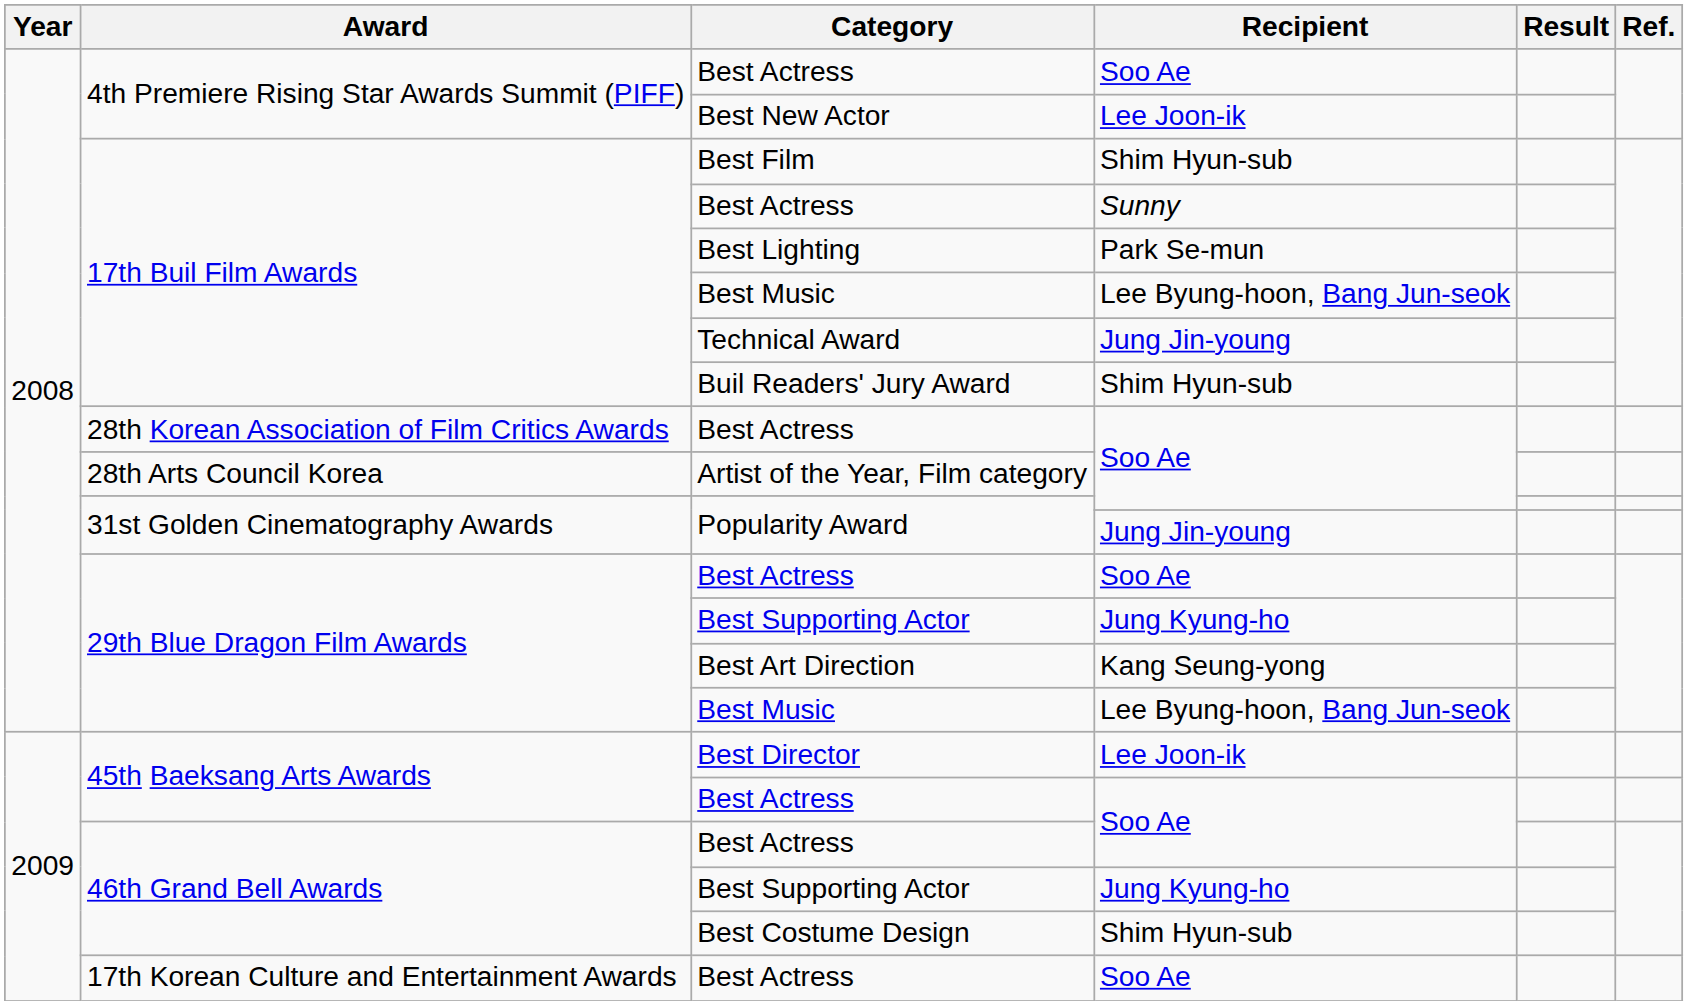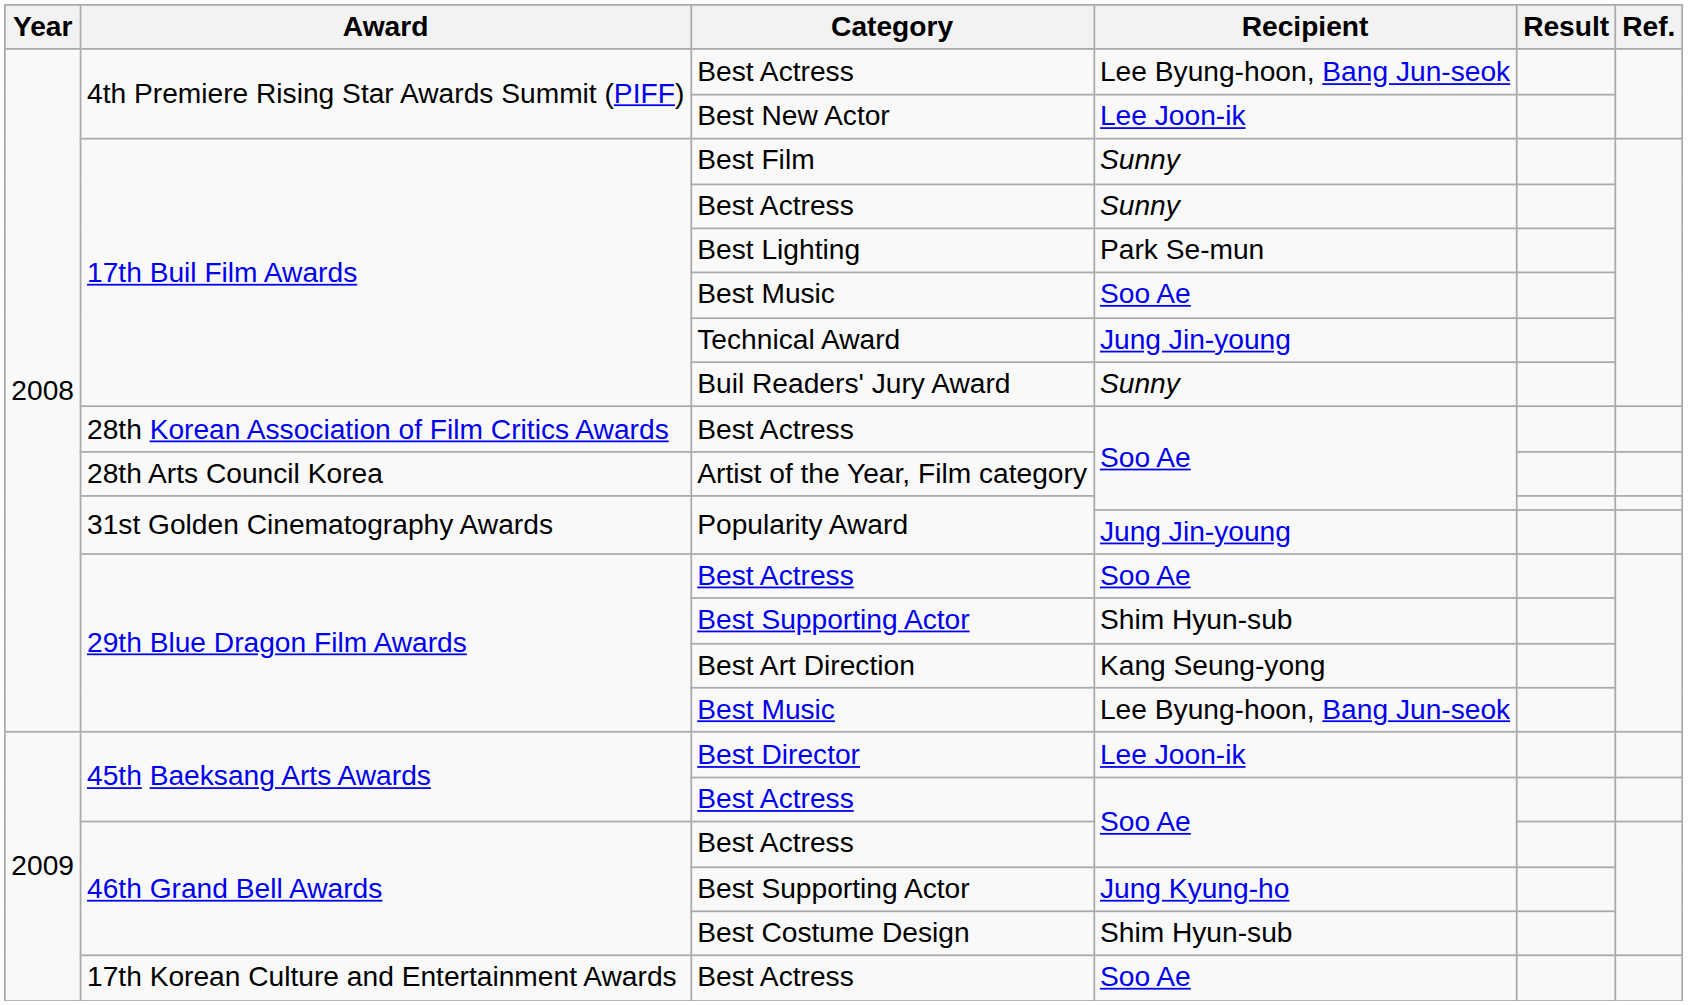4th Premiere Rising Star Awards Summit (PIFF) / Best Actress | Recipient: Soo Ae -> Lee Byung-hoon, Bang Jun-seok
Best Film | Recipient: Shim Hyun-sub -> Sunny
17th Buil Film Awards / Best Music | Recipient: Lee Byung-hoon, Bang Jun-seok -> Soo Ae
Buil Readers' Jury Award | Recipient: Shim Hyun-sub -> Sunny
29th Blue Dragon Film Awards / Best Supporting Actor | Recipient: Jung Kyung-ho -> Shim Hyun-sub
